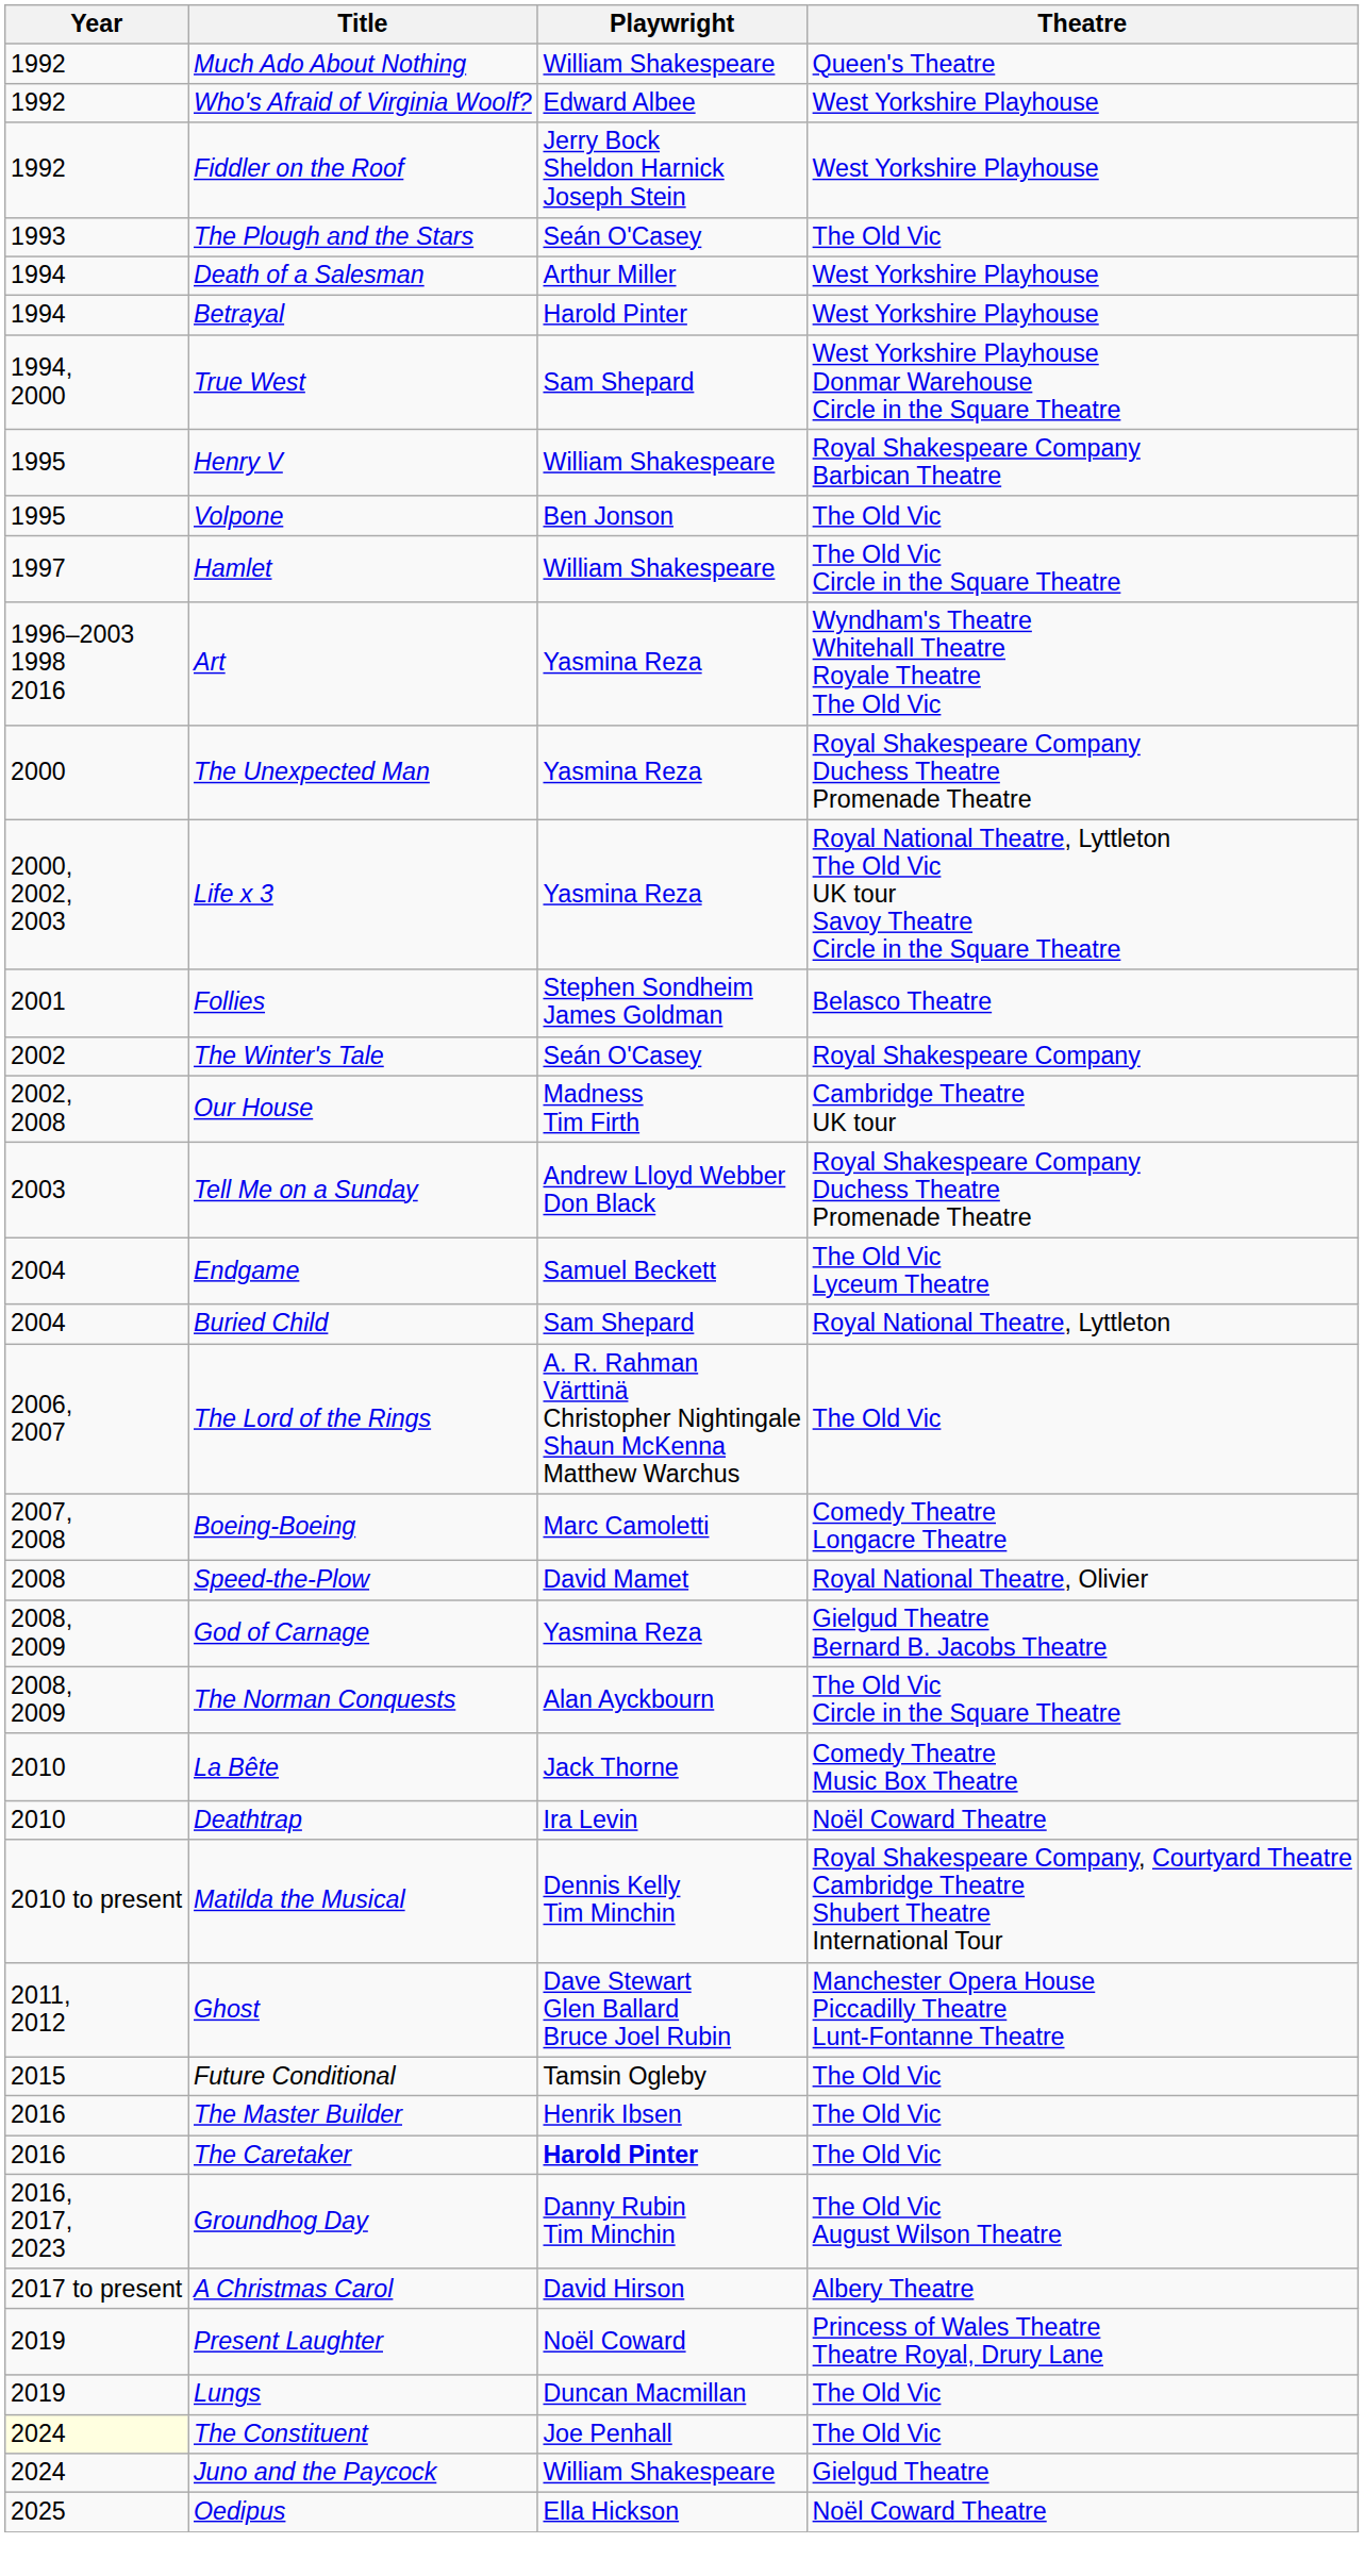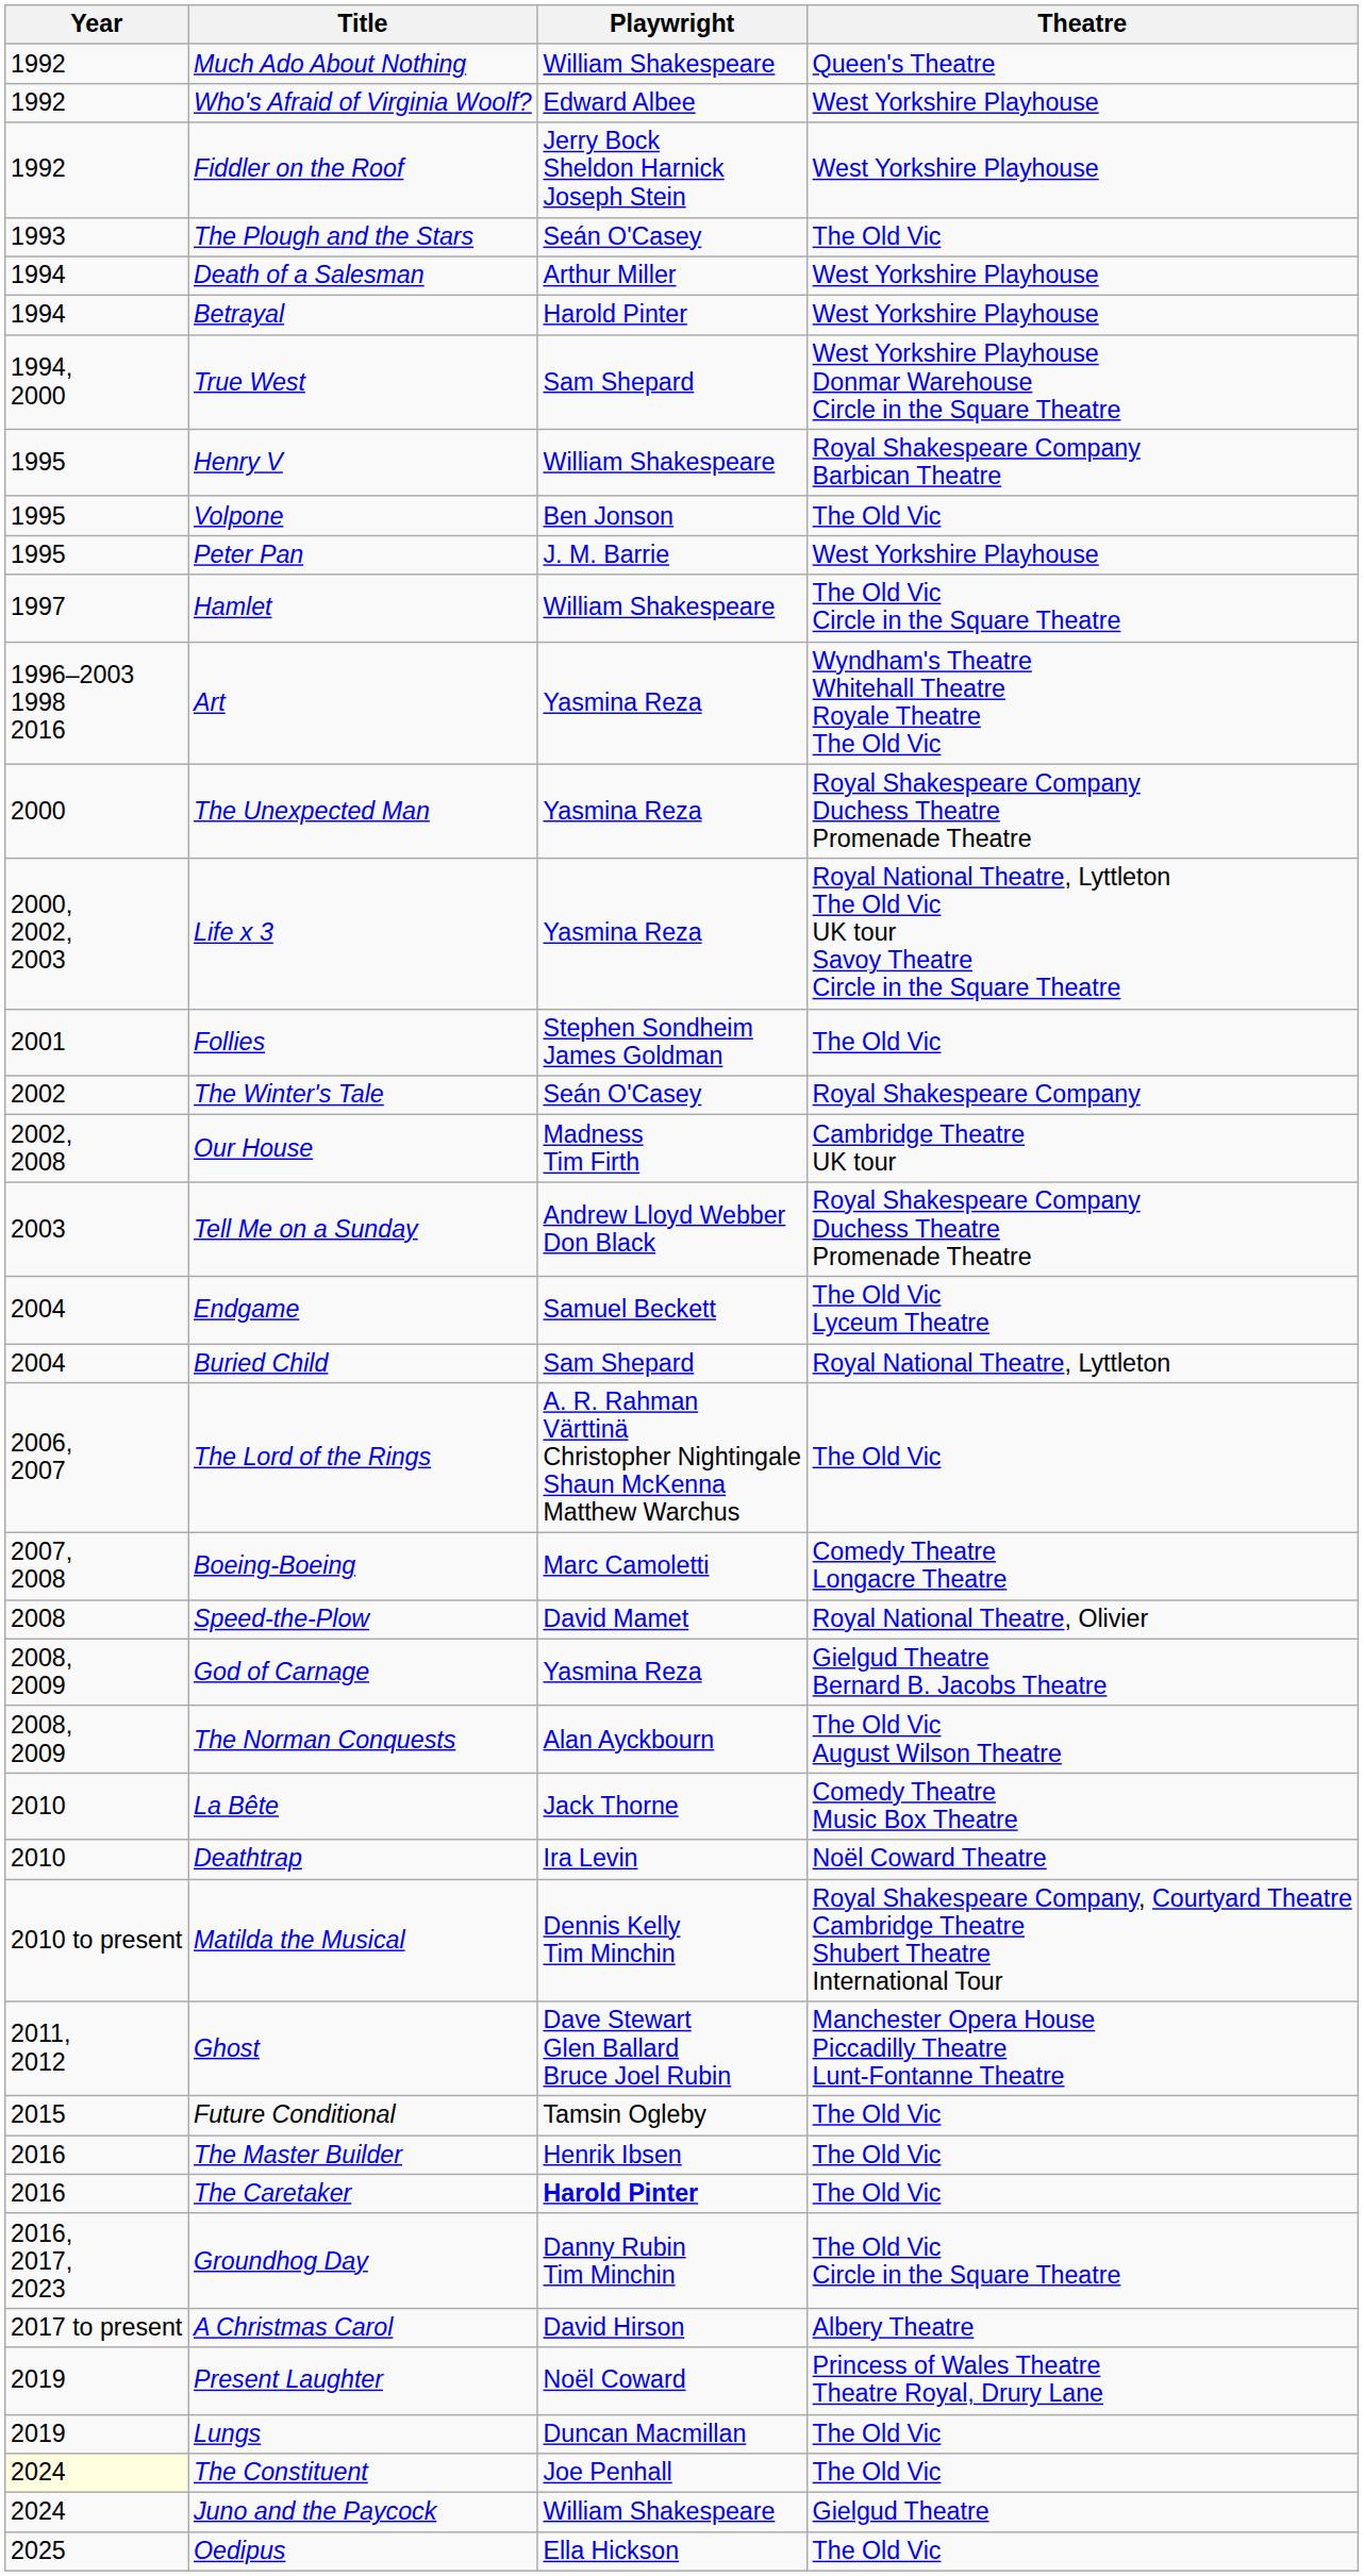+ row: 1995 | Peter Pan | J. M. Barrie | West Yorkshire Playhouse
Follies | Theatre: Belasco Theatre -> The Old Vic
The Norman Conquests | Theatre: The Old Vic Circle in the Square Theatre -> The Old Vic August Wilson Theatre
Groundhog Day | Theatre: The Old Vic August Wilson Theatre -> The Old Vic Circle in the Square Theatre
Oedipus | Theatre: Noël Coward Theatre -> The Old Vic
